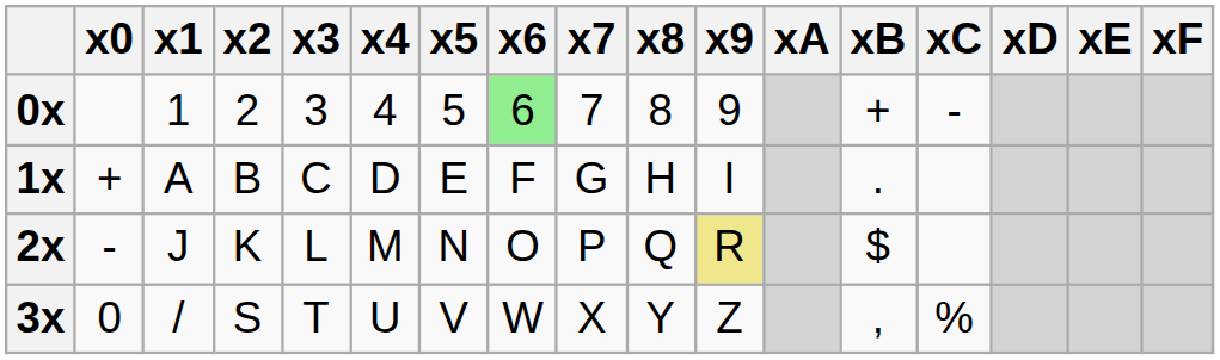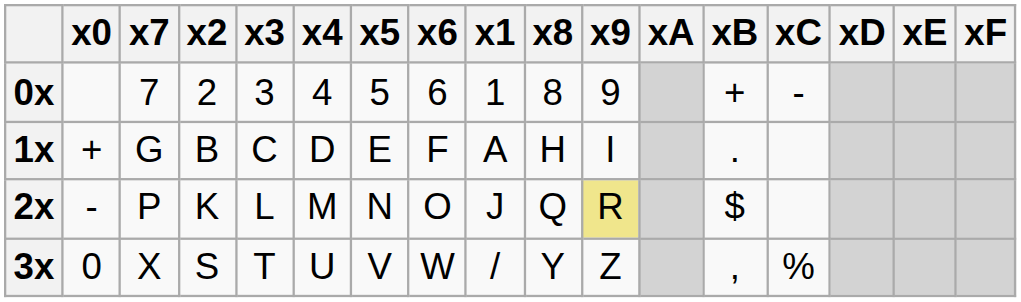columns swapped: x1 <-> x7
0x | x6: lightgreen background -> no background
